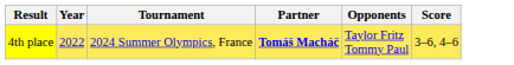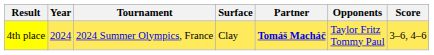+ column: Surface | Clay
4th place | Year: 2022 -> 2024
